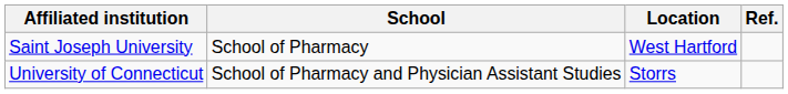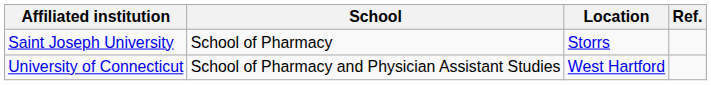Saint Joseph University | Location: West Hartford -> Storrs
University of Connecticut | Location: Storrs -> West Hartford
